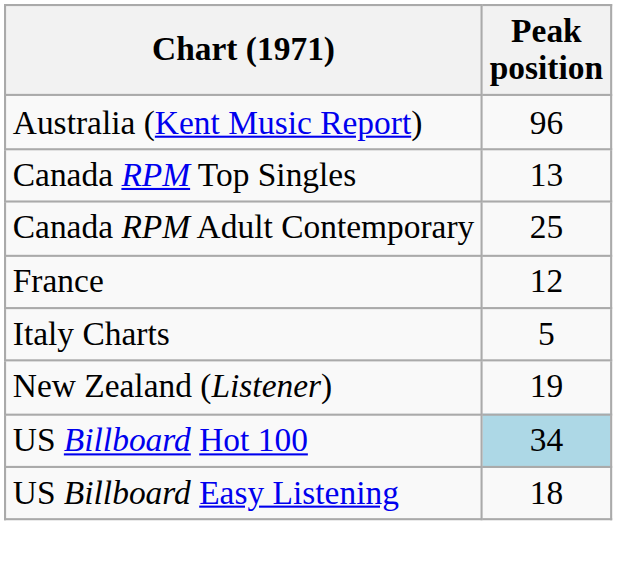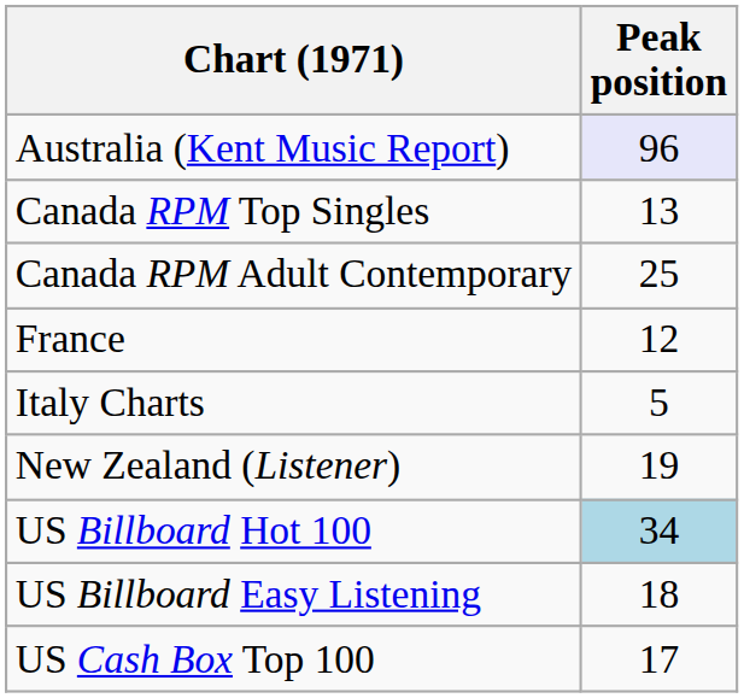Australia (Kent Music Report) | Peak position: no background -> lavender background
+ row: US Cash Box Top 100 | 17
